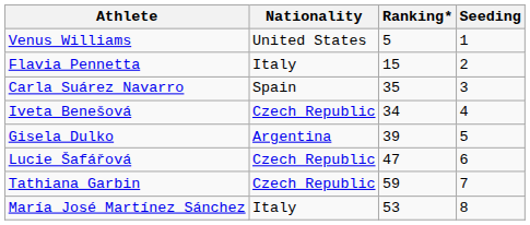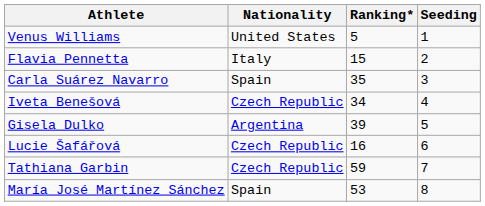Lucie Šafářová | Ranking*: 47 -> 16
María José Martínez Sánchez | Nationality: Italy -> Spain
